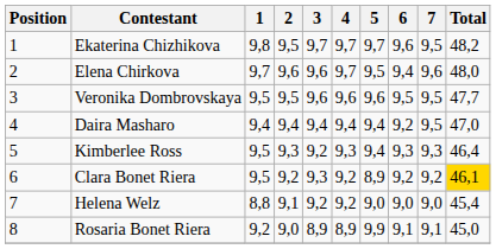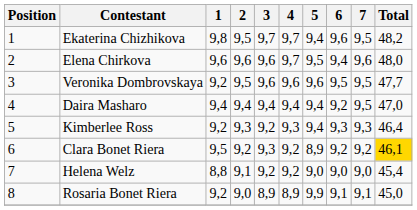Ekaterina Chizhikova | 5: 9,7 -> 9,4
Elena Chirkova | 1: 9,7 -> 9,6
Veronika Dombrovskaya | 1: 9,5 -> 9,2
Kimberlee Ross | 1: 9,5 -> 9,2
